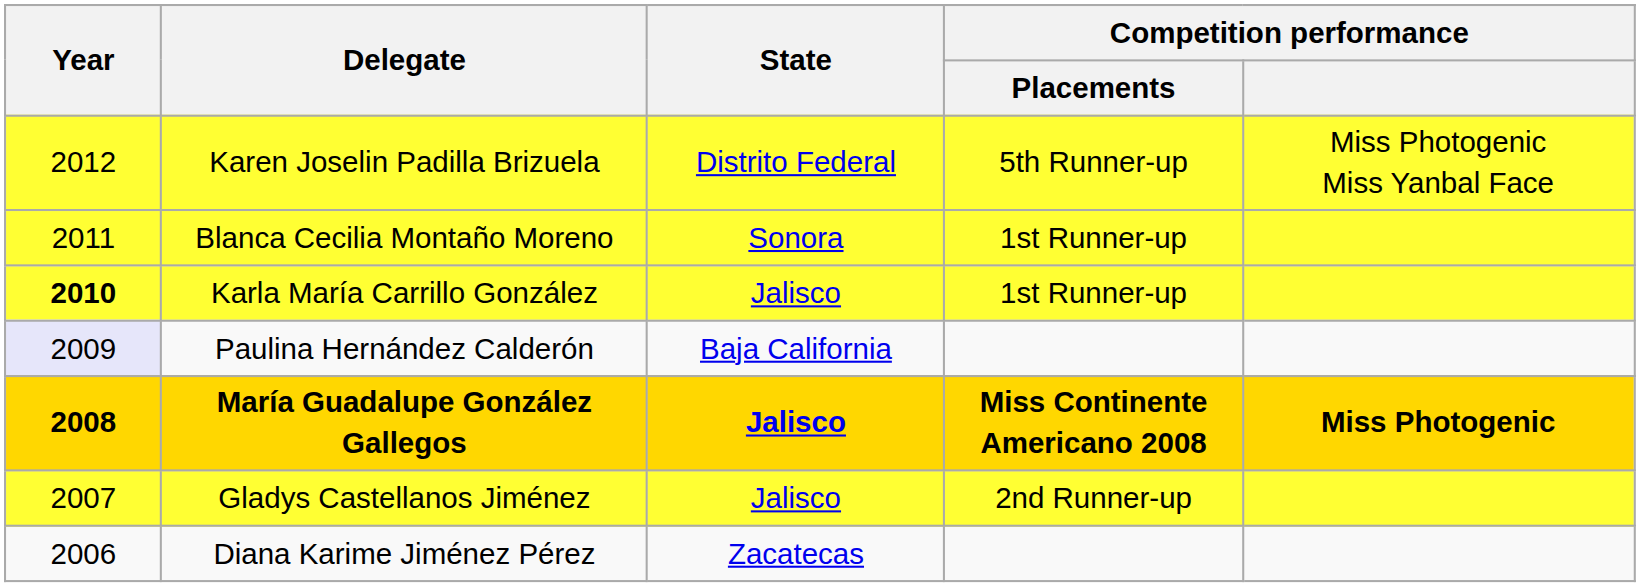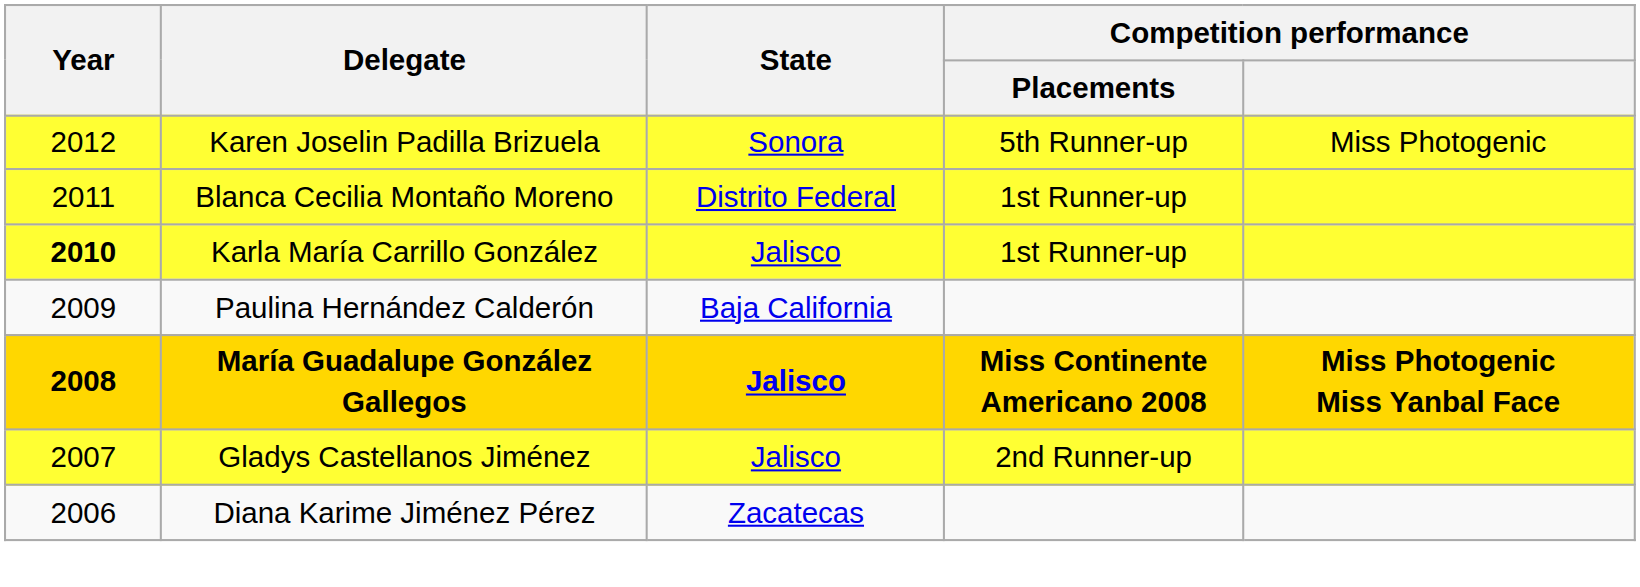Karen Joselin Padilla Brizuela | State: Distrito Federal -> Sonora
Karen Joselin Padilla Brizuela | Competition performance: Miss Photogenic Miss Yanbal Face -> Miss Photogenic
Blanca Cecilia Montaño Moreno | State: Sonora -> Distrito Federal
Paulina Hernández Calderón | Year: lavender background -> no background
María Guadalupe González Gallegos | Competition performance: Miss Photogenic -> Miss Photogenic Miss Yanbal Face
